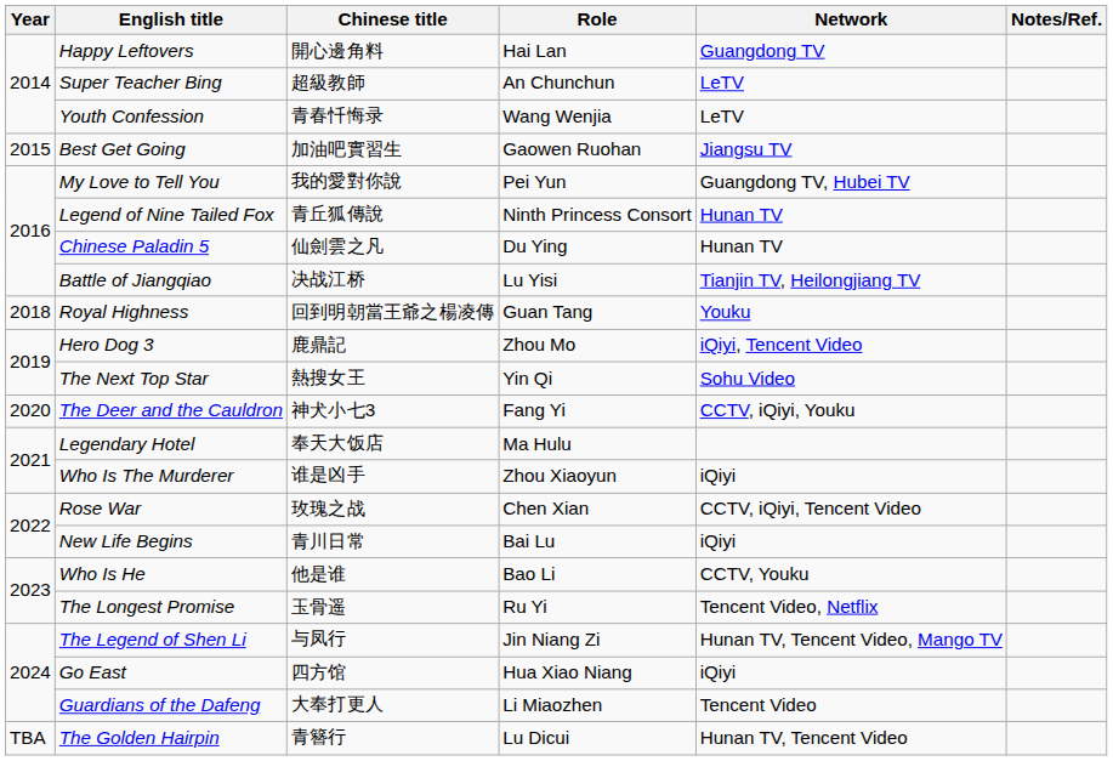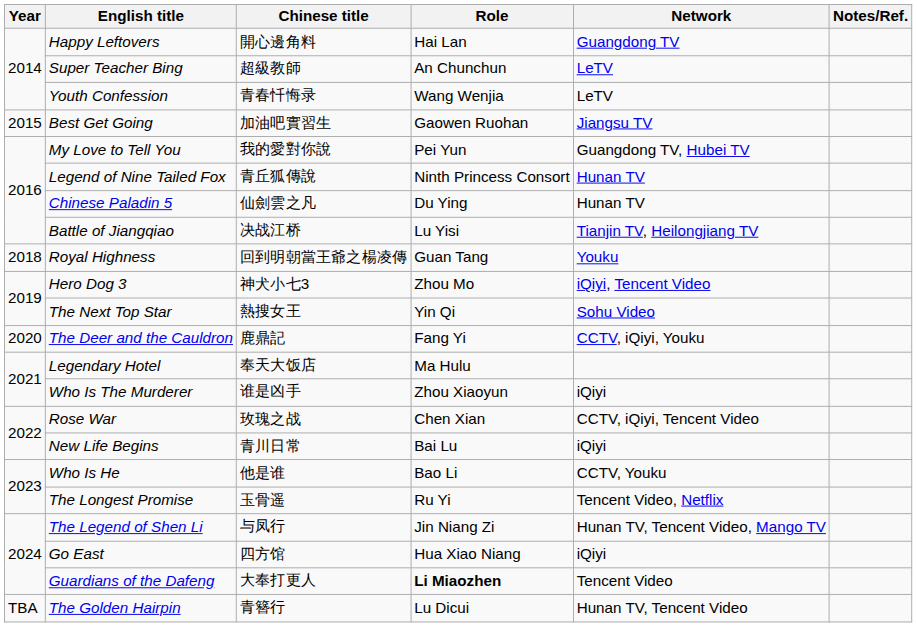Hero Dog 3 | Chinese title: 鹿鼎記 -> 神犬小七3
The Deer and the Cauldron | Chinese title: 神犬小七3 -> 鹿鼎記
Guardians of the Dafeng | Role: normal -> bold
